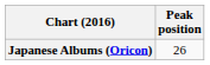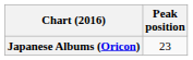Japanese Albums (Oricon) | Peak position: 26 -> 23
